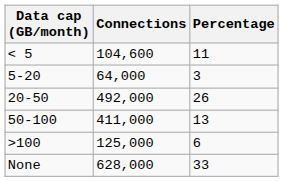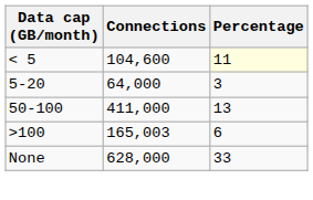< 5 | Percentage: no background -> lightyellow background
- row: 20-50 | 492,000 | 26
>100 | Connections: 125,000 -> 165,003
